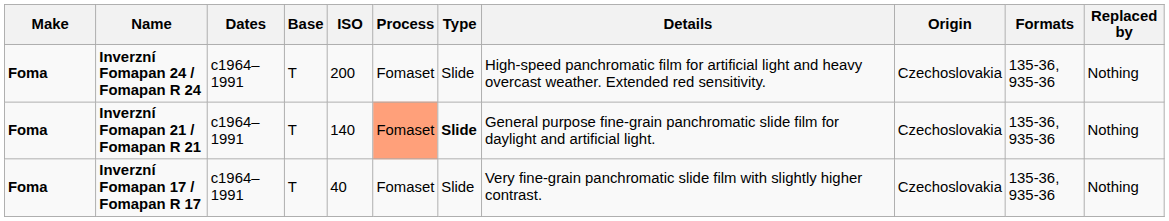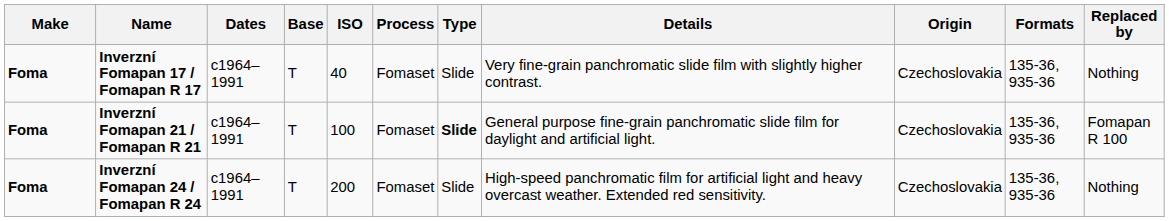rows swapped: Inverzní Fomapan 17 / Fomapan R 17 <-> Inverzní Fomapan 24 / Fomapan R 24
Inverzní Fomapan 21 / Fomapan R 21 | ISO: 140 -> 100
Inverzní Fomapan 21 / Fomapan R 21 | Process: lightsalmon background -> no background
Inverzní Fomapan 21 / Fomapan R 21 | Replaced by: Nothing -> Fomapan R 100
